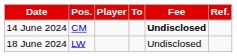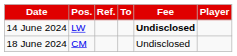columns swapped: Player <-> Ref.
14 June 2024 | Pos.: CM -> LW
18 June 2024 | Pos.: LW -> CM
